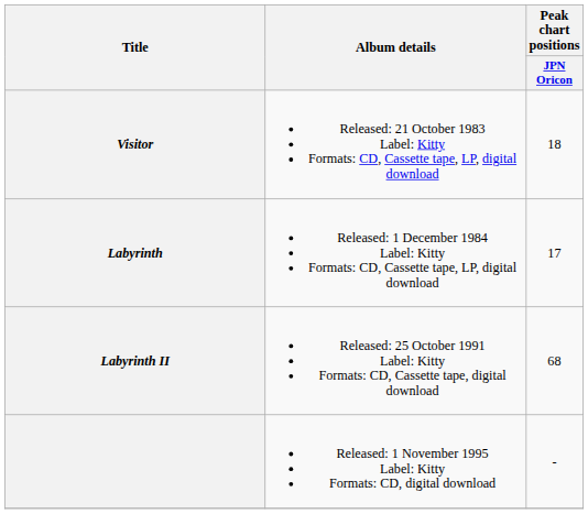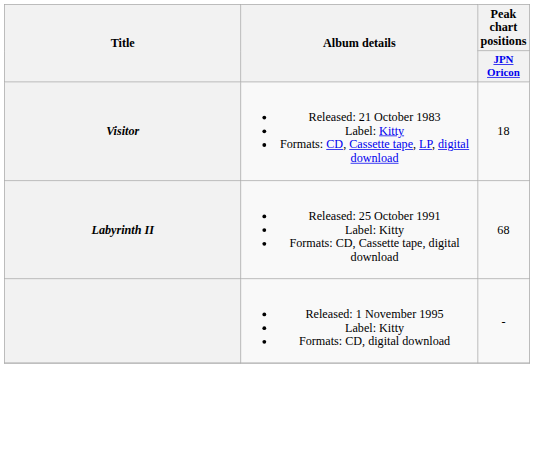- row: Labyrinth | Released: 1 December 1984 Label: Kitty Formats: CD, Cassette tape, LP, digital download | 17
